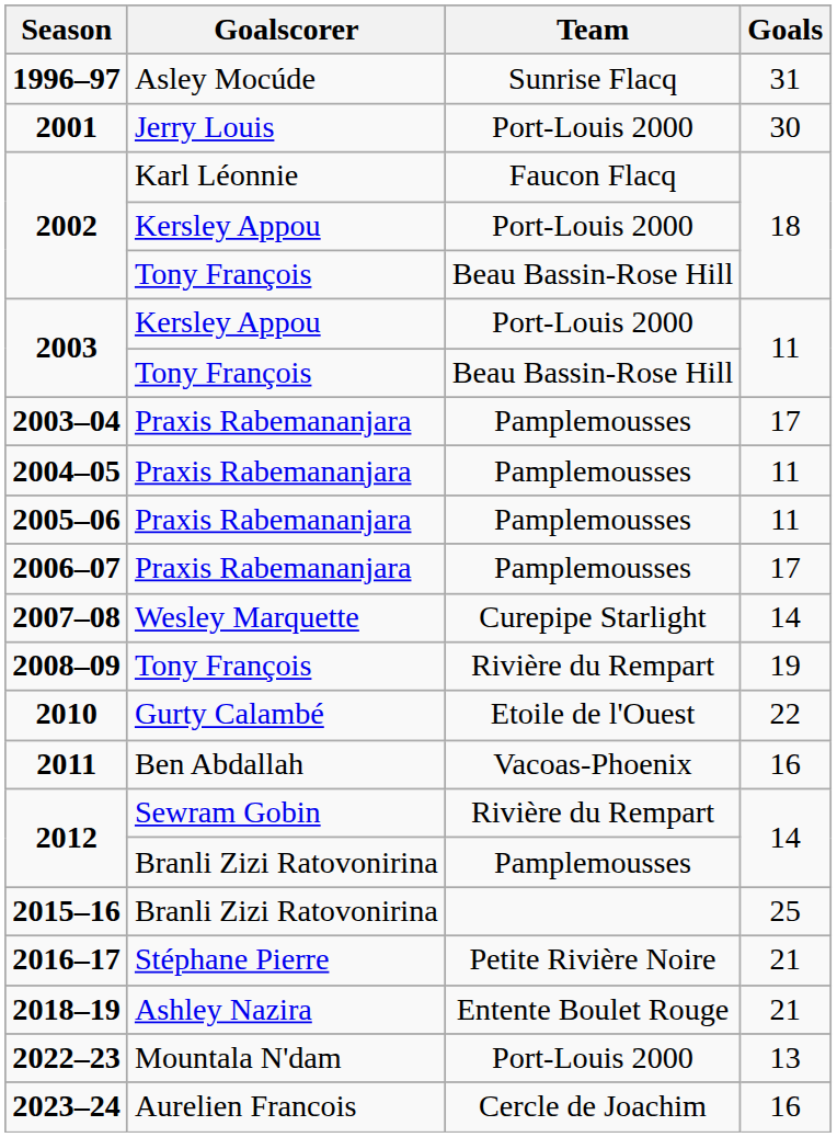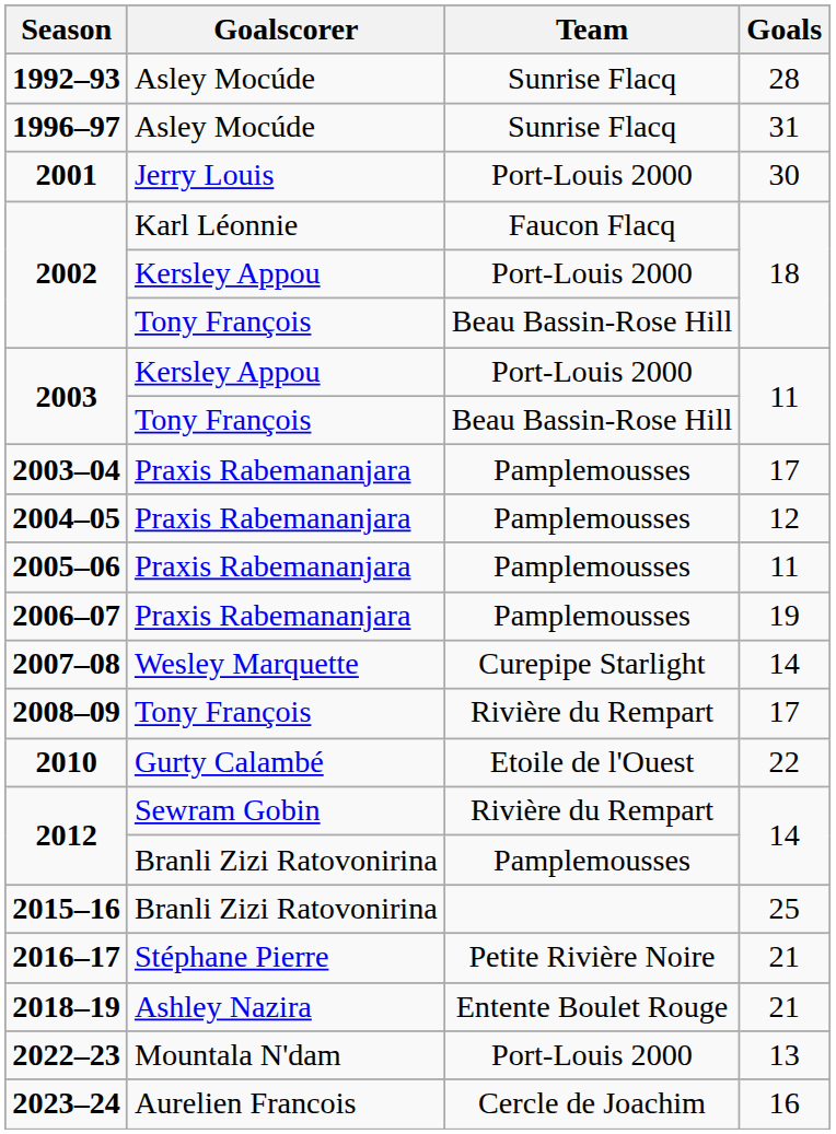+ row: 1992–93 | Asley Mocúde | Sunrise Flacq | 28
2004–05 | Goals: 11 -> 12
2006–07 | Goals: 17 -> 19
2008–09 | Goals: 19 -> 17
- row: 2011 | Ben Abdallah | Vacoas-Phoenix | 16
